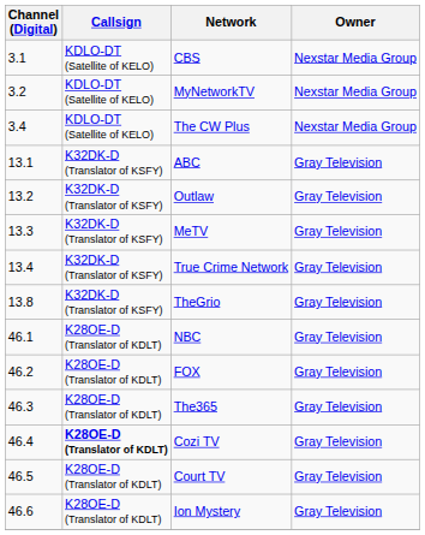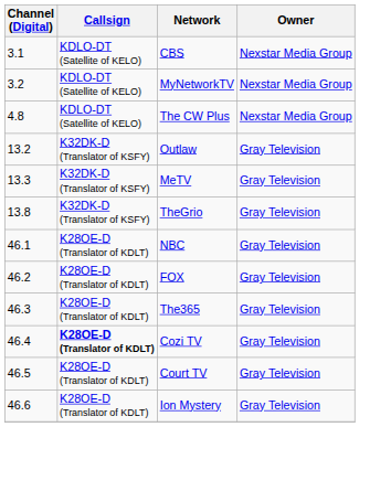The CW Plus | Channel (Digital): 3.4 -> 4.8
- row: 13.1 | K32DK-D (Translator of KSFY) | ABC | Gray Television
- row: 13.4 | K32DK-D (Translator of KSFY) | True Crime Network | Gray Television
